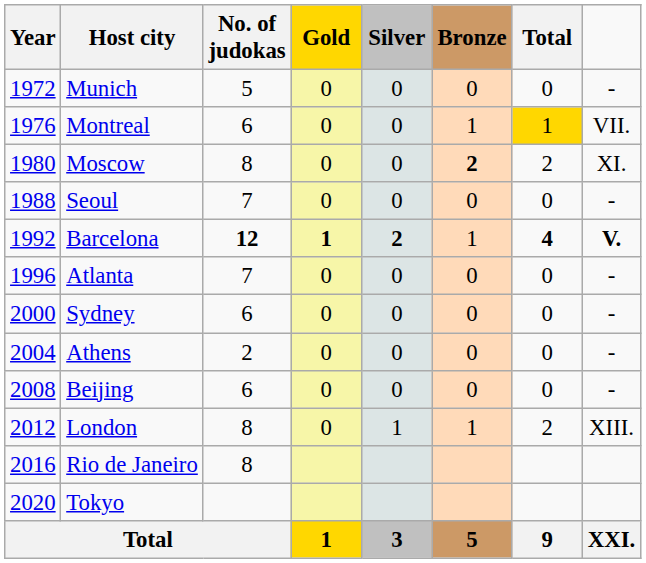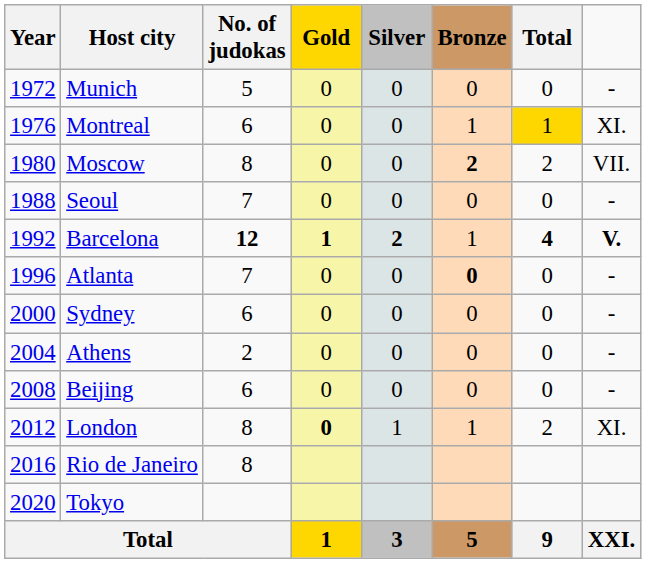Montreal | column 8: VII. -> XI.
Moscow | column 8: XI. -> VII.
Atlanta | Bronze: normal -> bold
London | Gold: normal -> bold
London | column 8: XIII. -> XI.
